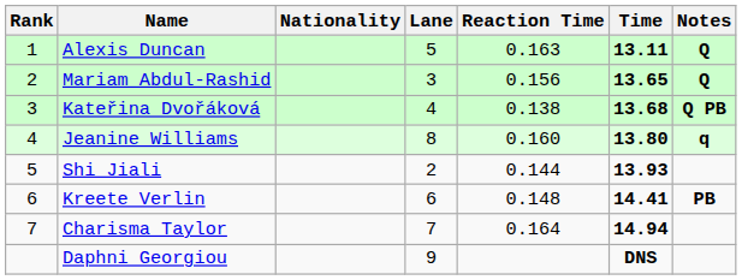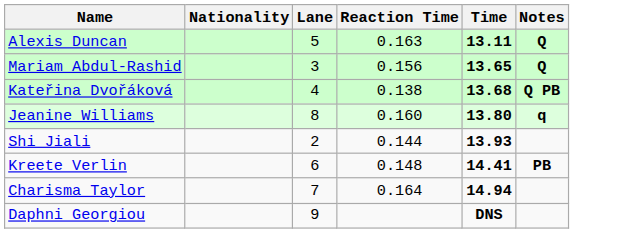- column: Rank | 1 | 2 | 3 | 4 | 5 | 6 | 7
